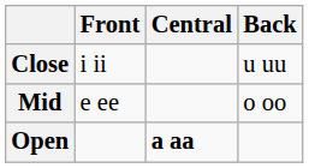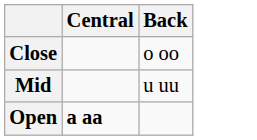- column: Front | i ii | e ee
Close | Back: u uu -> o oo
Mid | Back: o oo -> u uu
